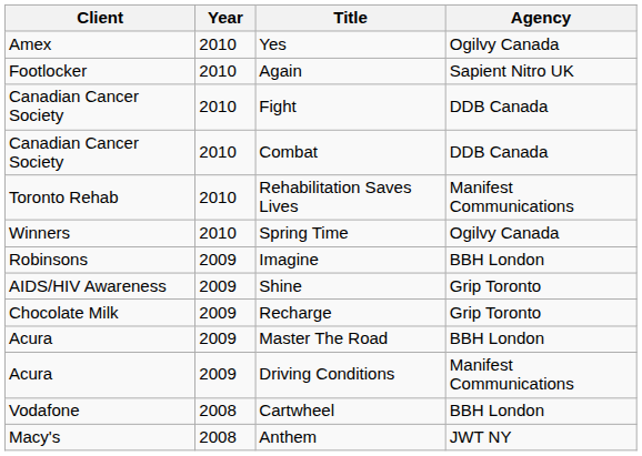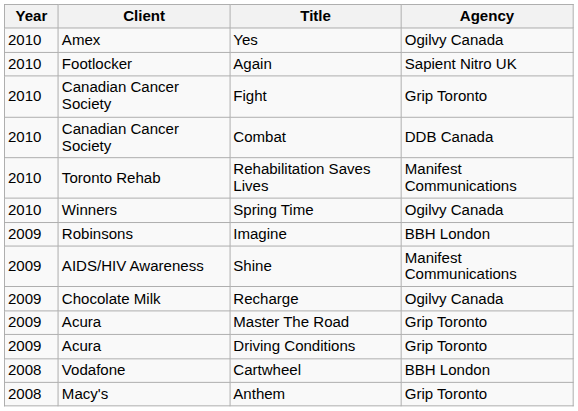columns swapped: Year <-> Client
Fight | Agency: DDB Canada -> Grip Toronto
Shine | Agency: Grip Toronto -> Manifest Communications
Recharge | Agency: Grip Toronto -> Ogilvy Canada
Master The Road | Agency: BBH London -> Grip Toronto
Driving Conditions | Agency: Manifest Communications -> Grip Toronto
Anthem | Agency: JWT NY -> Grip Toronto
